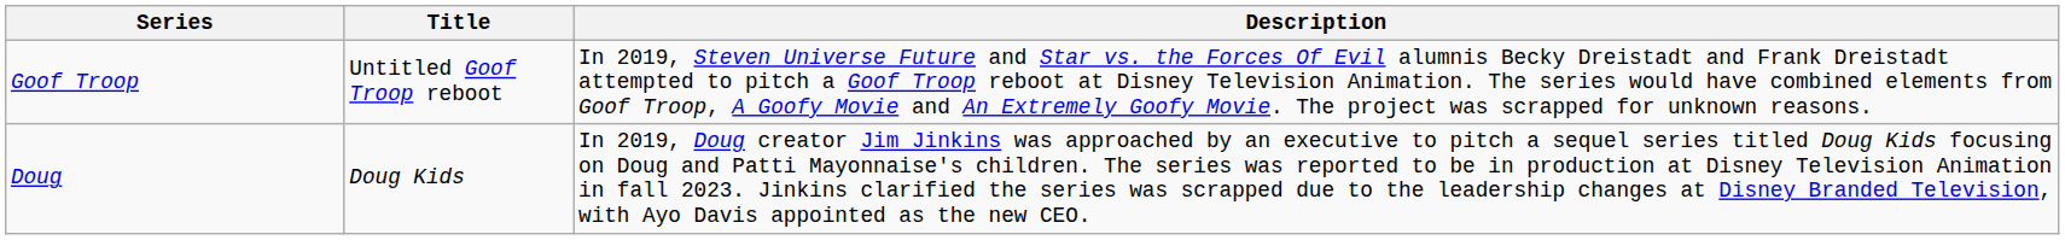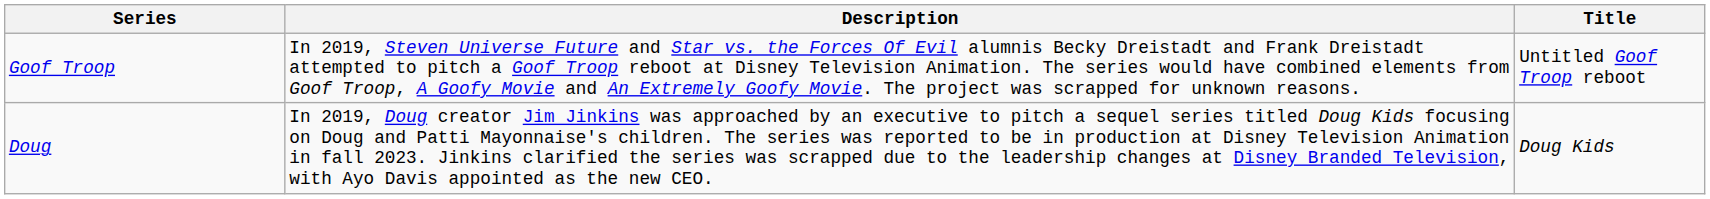columns swapped: Title <-> Description
